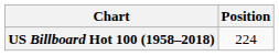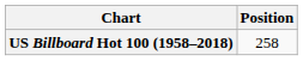US Billboard Hot 100 (1958–2018) | Position: 224 -> 258
